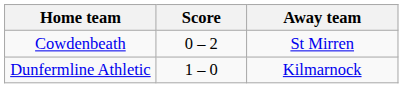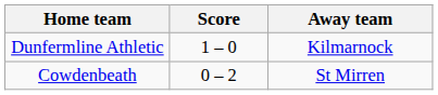rows swapped: Cowdenbeath <-> Dunfermline Athletic
